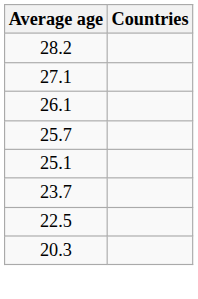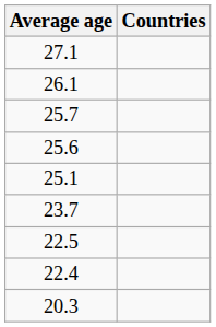- row: 28.2
+ row: 25.6
+ row: 22.4
